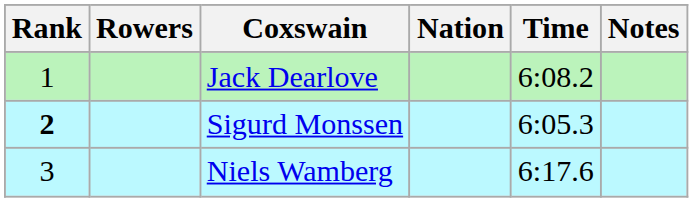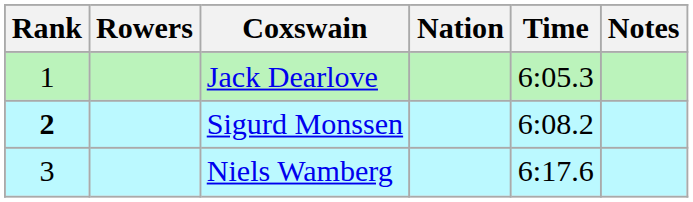Jack Dearlove | Time: 6:08.2 -> 6:05.3
Sigurd Monssen | Time: 6:05.3 -> 6:08.2
